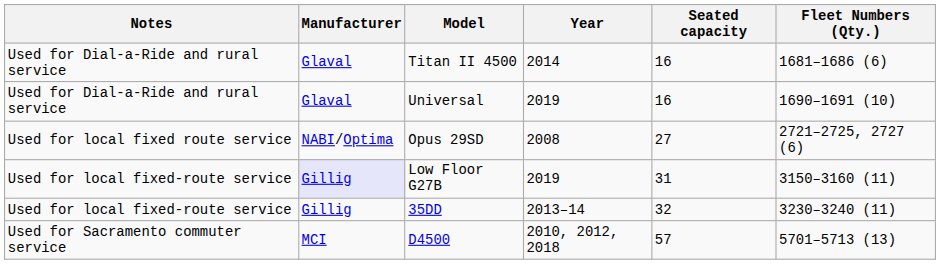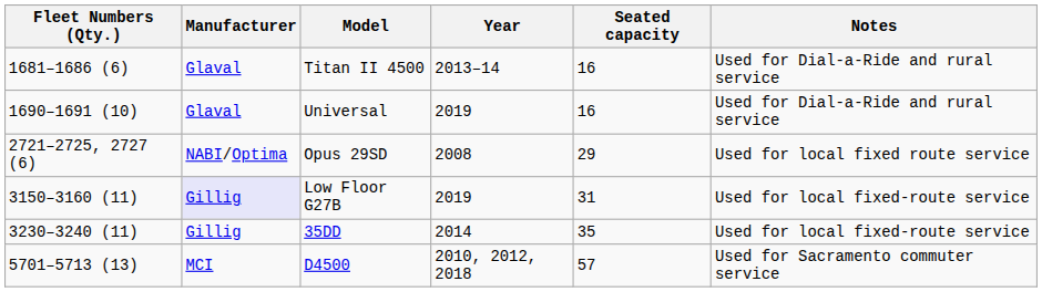columns swapped: Fleet Numbers (Qty.) <-> Notes
Titan II 4500 | Year: 2014 -> 2013–14
Opus 29SD | Seated capacity: 27 -> 29
35DD | Year: 2013–14 -> 2014
35DD | Seated capacity: 32 -> 35
